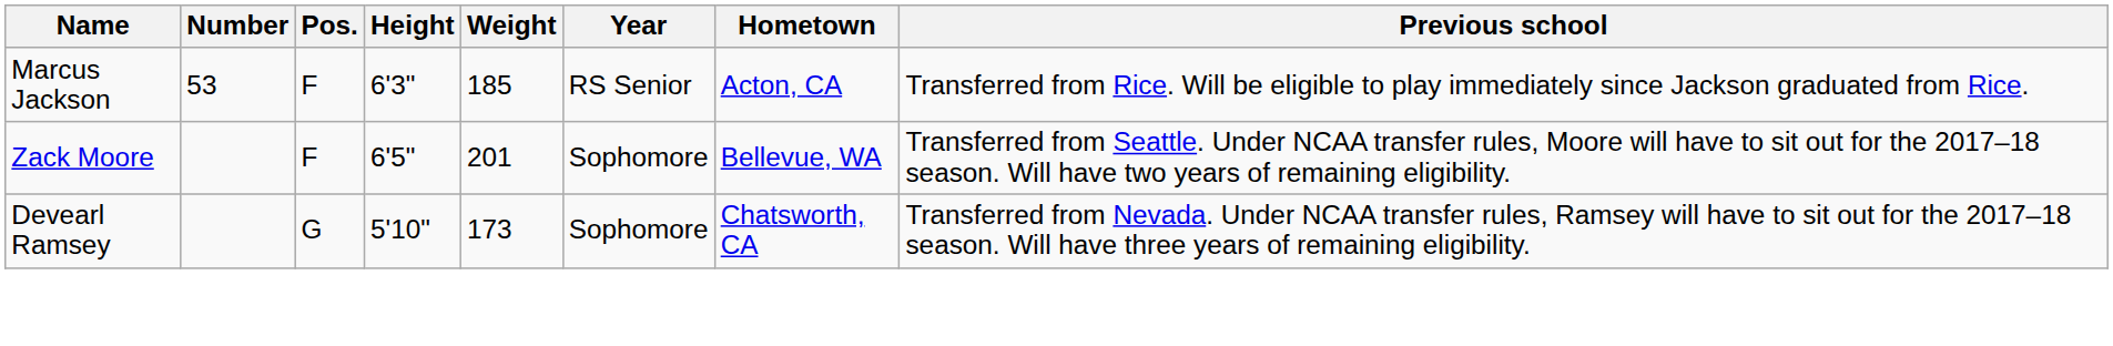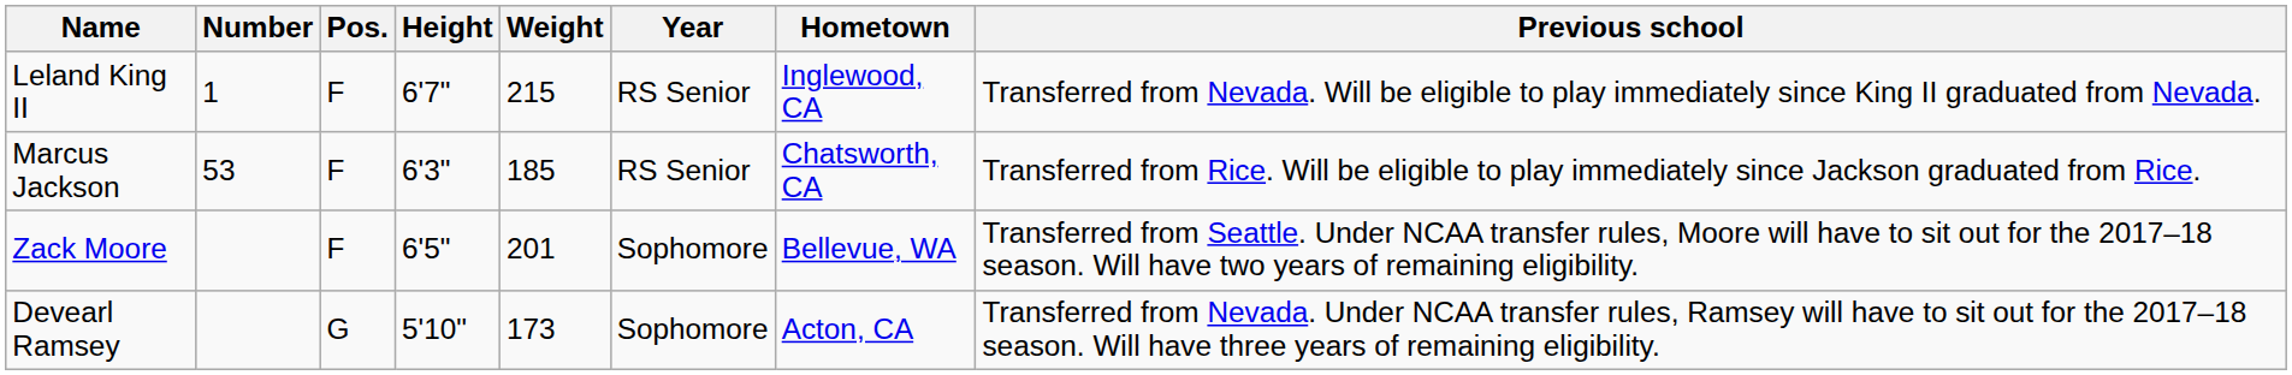+ row: Leland King II | 1 | F | 6'7" | 215 | RS Senior | Inglewood, CA | Transferred from Nevada. Will be eligible to play immediately since King II graduated from Nevada.
Marcus Jackson | Hometown: Acton, CA -> Chatsworth, CA
Devearl Ramsey | Hometown: Chatsworth, CA -> Acton, CA
